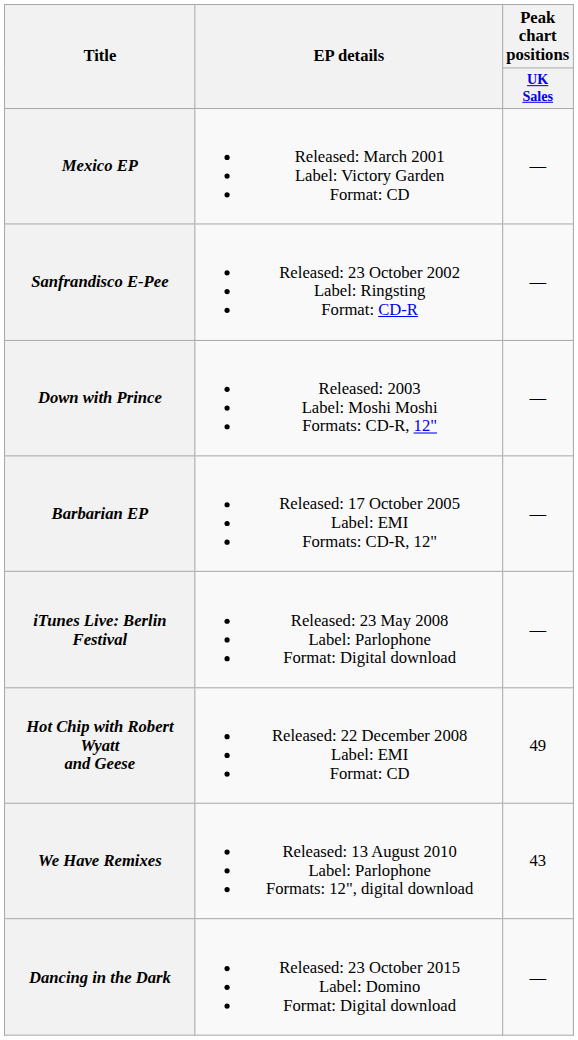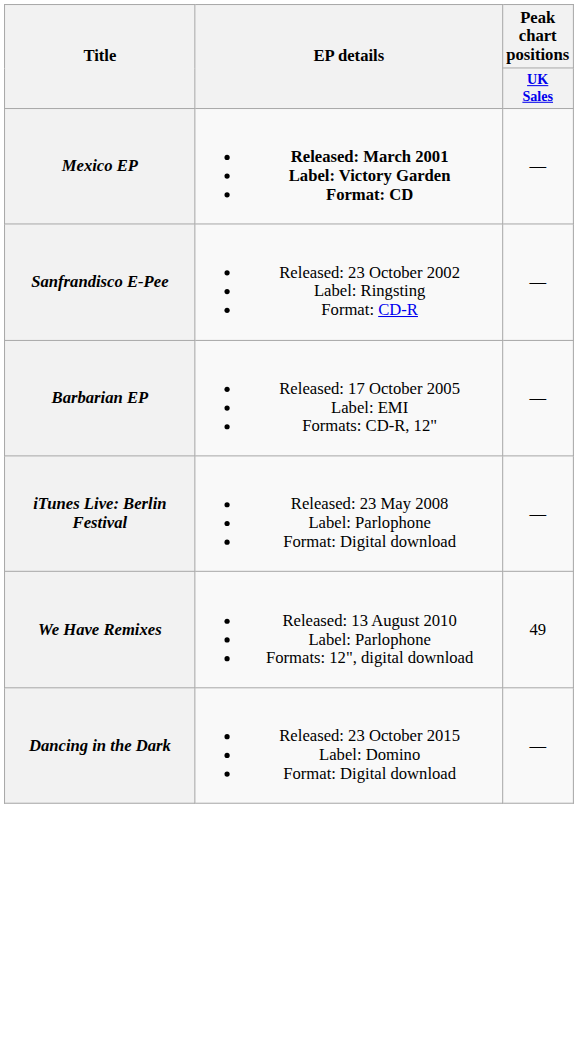Mexico EP | EP details: normal -> bold
- row: Down with Prince | Released: 2003 Label: Moshi Moshi Formats: CD-R, 12" | —
- row: Hot Chip with Robert Wyatt and Geese | Released: 22 December 2008 Label: EMI Format: CD | 49
We Have Remixes | Peak chart positions / UK Sales: 43 -> 49
